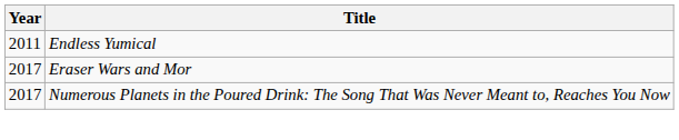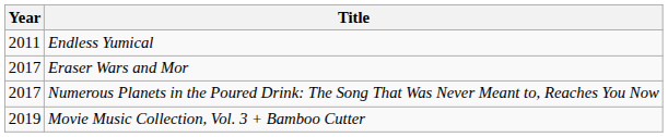+ row: 2019 | Movie Music Collection, Vol. 3 + Bamboo Cutter
